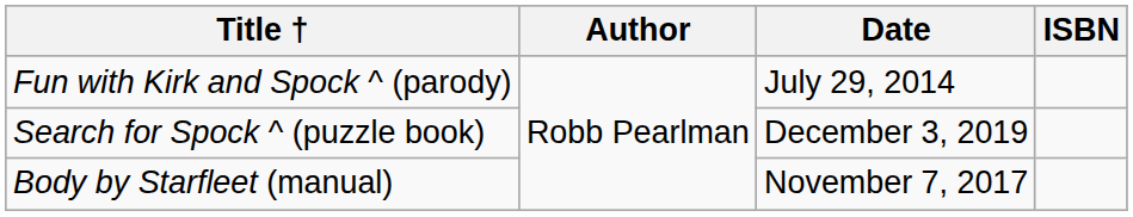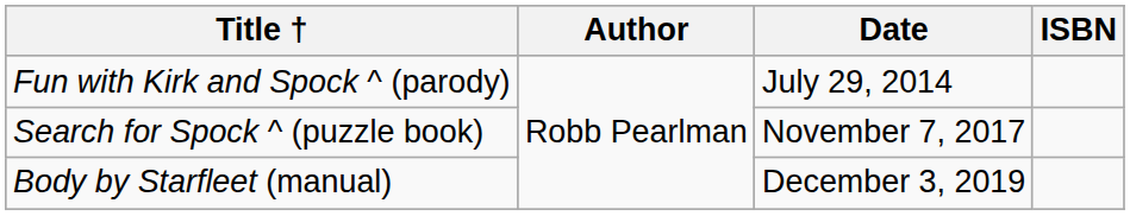Search for Spock ^ (puzzle book) | Date: December 3, 2019 -> November 7, 2017
Body by Starfleet (manual) | Date: November 7, 2017 -> December 3, 2019
